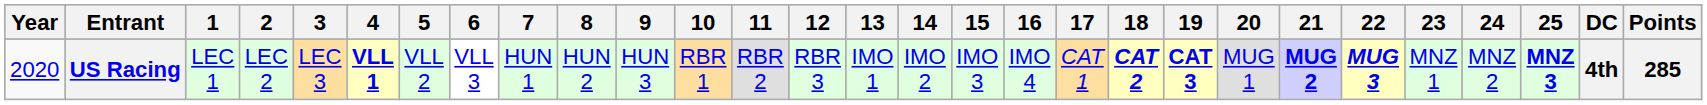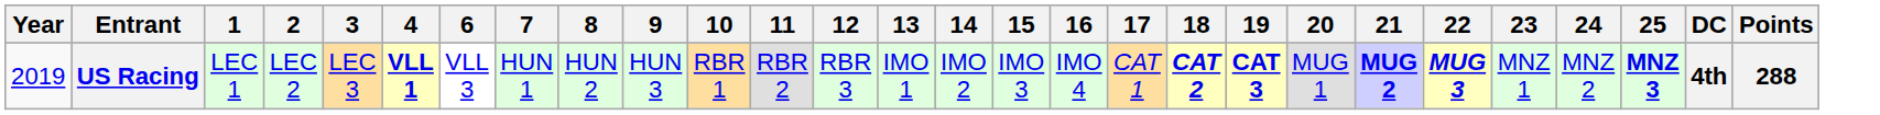- column: 5 | VLL 2
US Racing | Year: 2020 -> 2019
US Racing | Points: 285 -> 288
